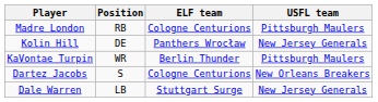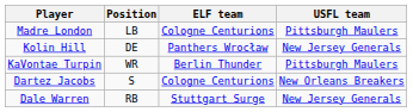Madre London | Position: RB -> LB
Dale Warren | Position: LB -> RB
